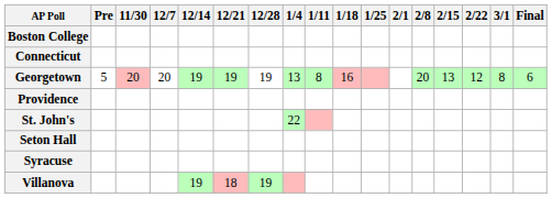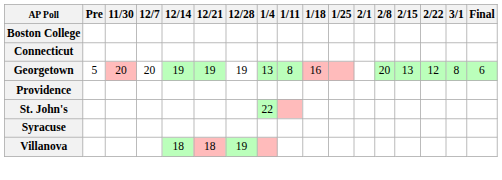- row: Seton Hall
Villanova | 12/14: 19 -> 18
